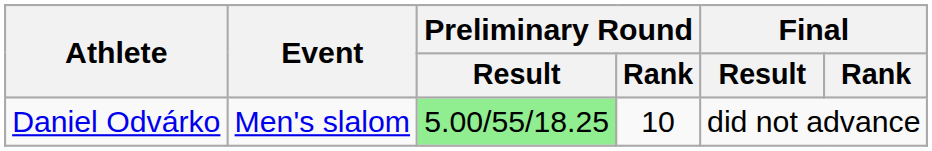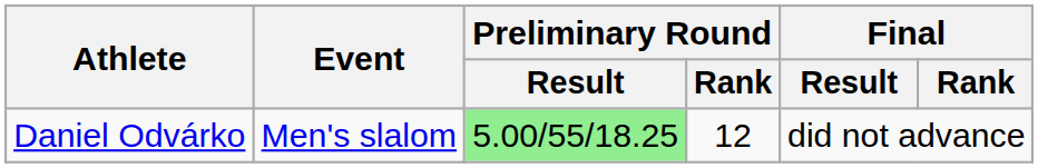Daniel Odvárko | Preliminary Round / Rank: 10 -> 12
